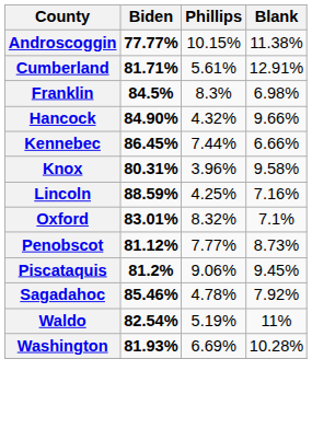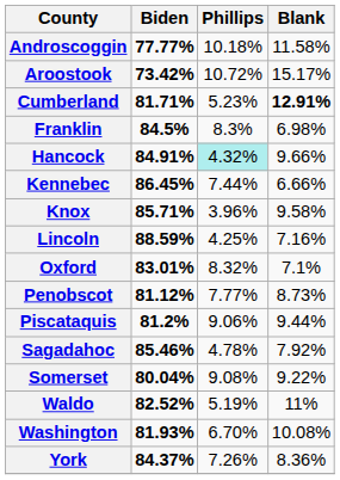Androscoggin | Phillips: 10.15% -> 10.18%
Androscoggin | Blank: 11.38% -> 11.58%
+ row: Aroostook | 73.42% | 10.72% | 15.17%
Cumberland | Phillips: 5.61% -> 5.23%
Cumberland | Blank: normal -> bold
Hancock | Biden: 84.90% -> 84.91%
Hancock | Phillips: no background -> paleturquoise background
Knox | Biden: 80.31% -> 85.71%
Piscataquis | Blank: 9.45% -> 9.44%
+ row: Somerset | 80.04% | 9.08% | 9.22%
Waldo | Biden: 82.54% -> 82.52%
Washington | Phillips: 6.69% -> 6.70%
Washington | Blank: 10.28% -> 10.08%
+ row: York | 84.37% | 7.26% | 8.36%
